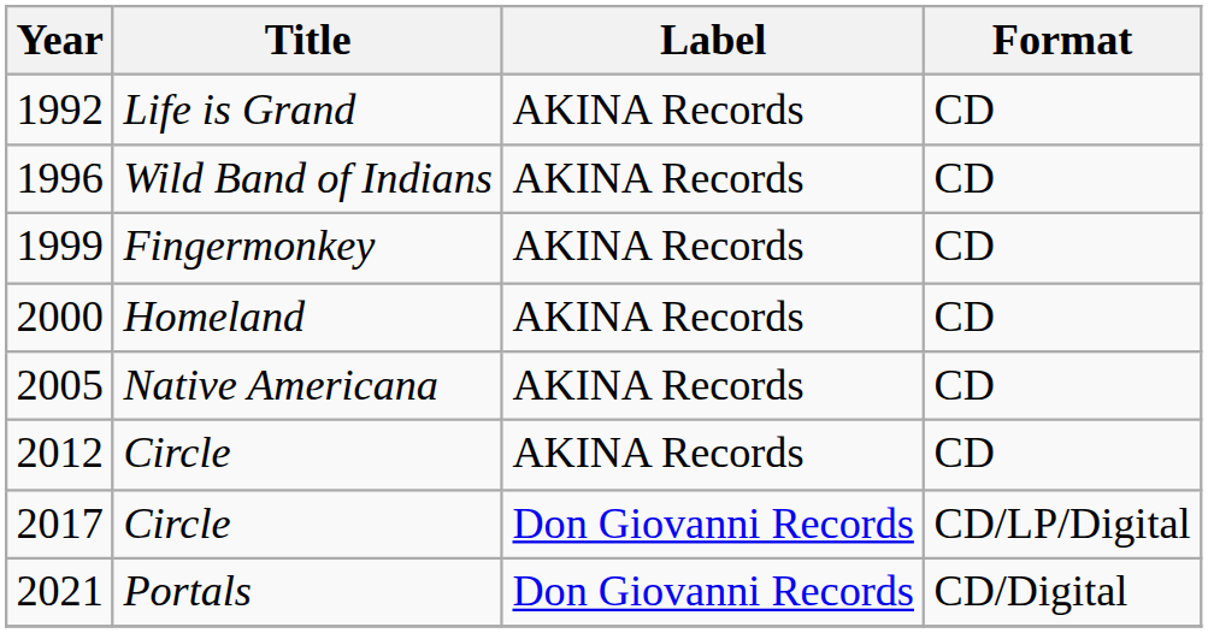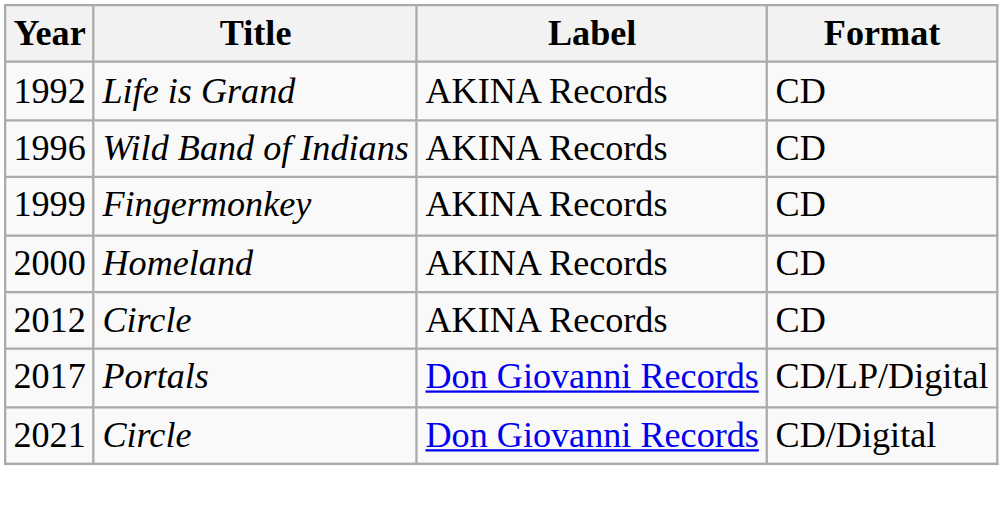- row: 2005 | Native Americana | AKINA Records | CD
2017 | Title: Circle -> Portals
2021 | Title: Portals -> Circle
